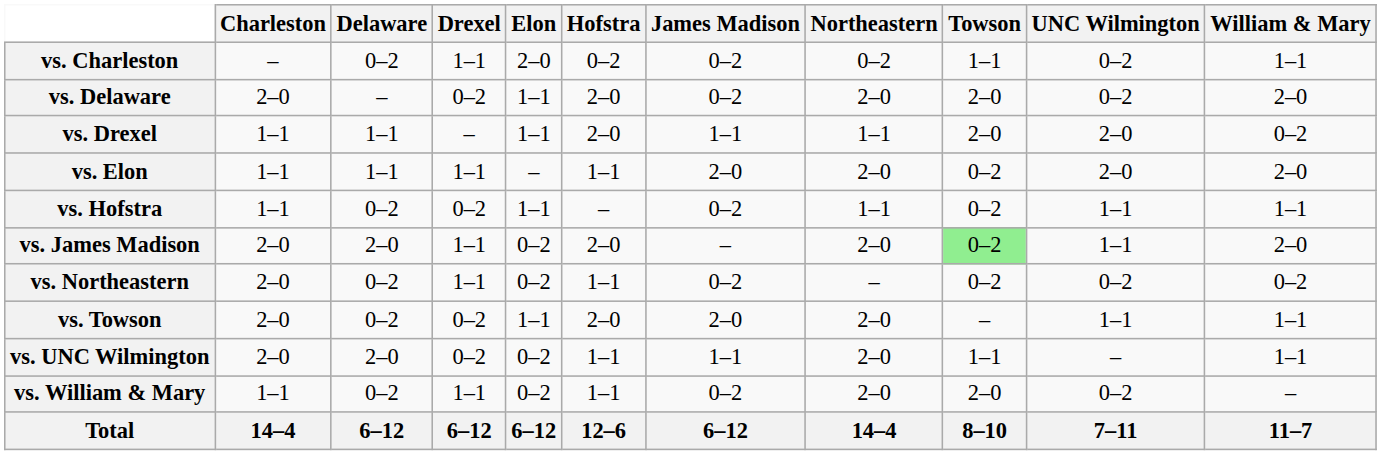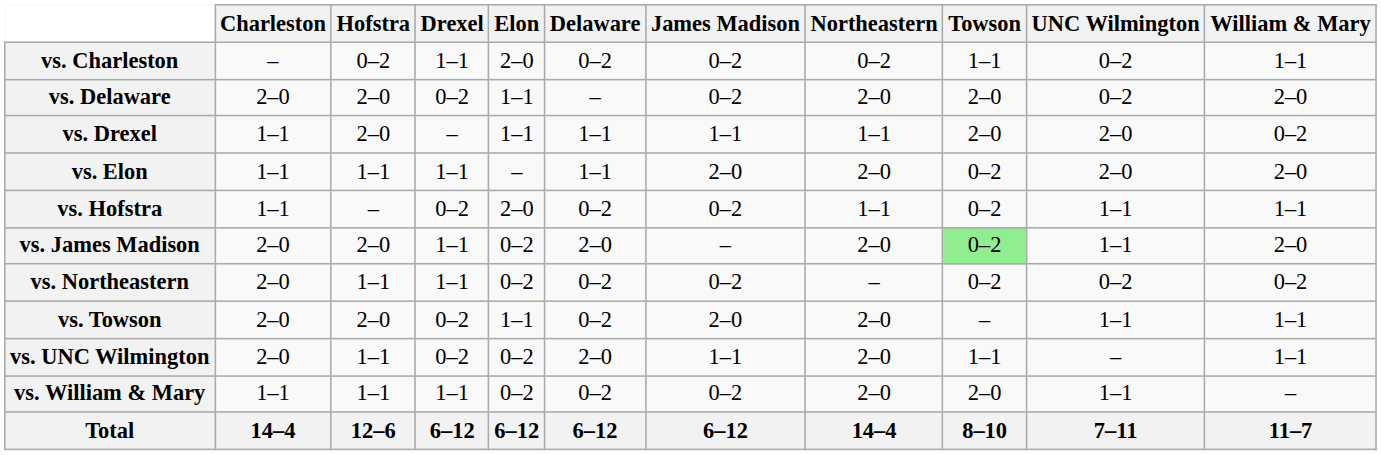columns swapped: Delaware <-> Hofstra
vs. Hofstra | Elon: 1–1 -> 2–0
vs. William & Mary | UNC Wilmington: 0–2 -> 1–1
